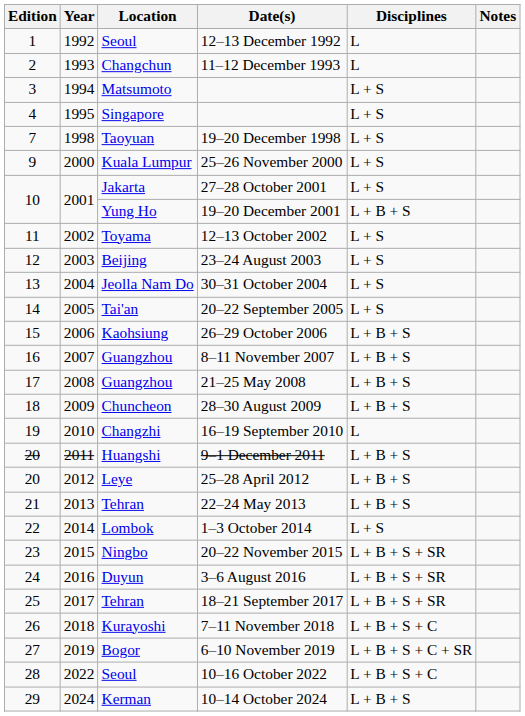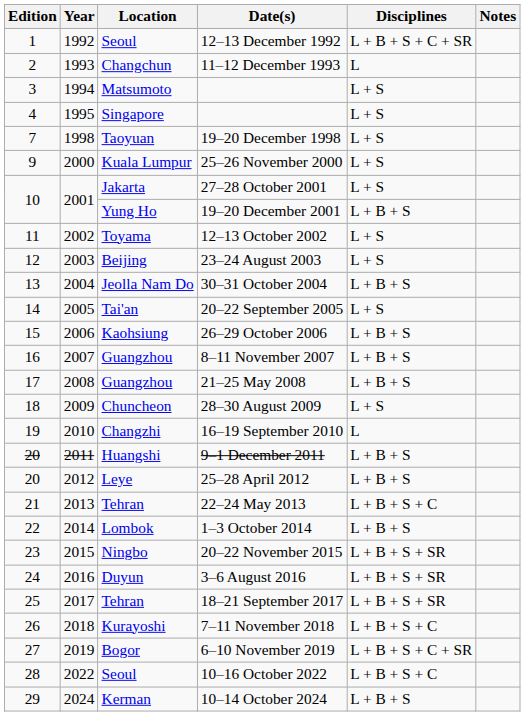12–13 December 1992 | Disciplines: L -> L + B + S + C + SR
30–31 October 2004 | Disciplines: L + S -> L + B + S
28–30 August 2009 | Disciplines: L + B + S -> L + S
22–24 May 2013 | Disciplines: L + B + S -> L + B + S + C
1–3 October 2014 | Disciplines: L + S -> L + B + S
